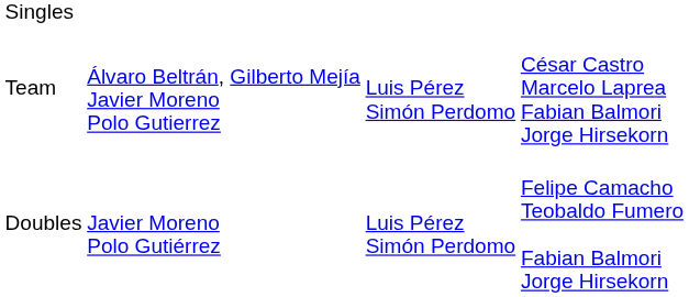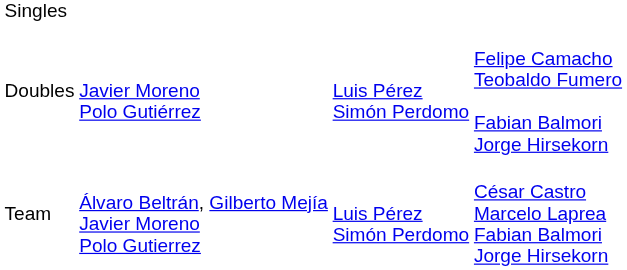rows swapped: Doubles <-> Team
